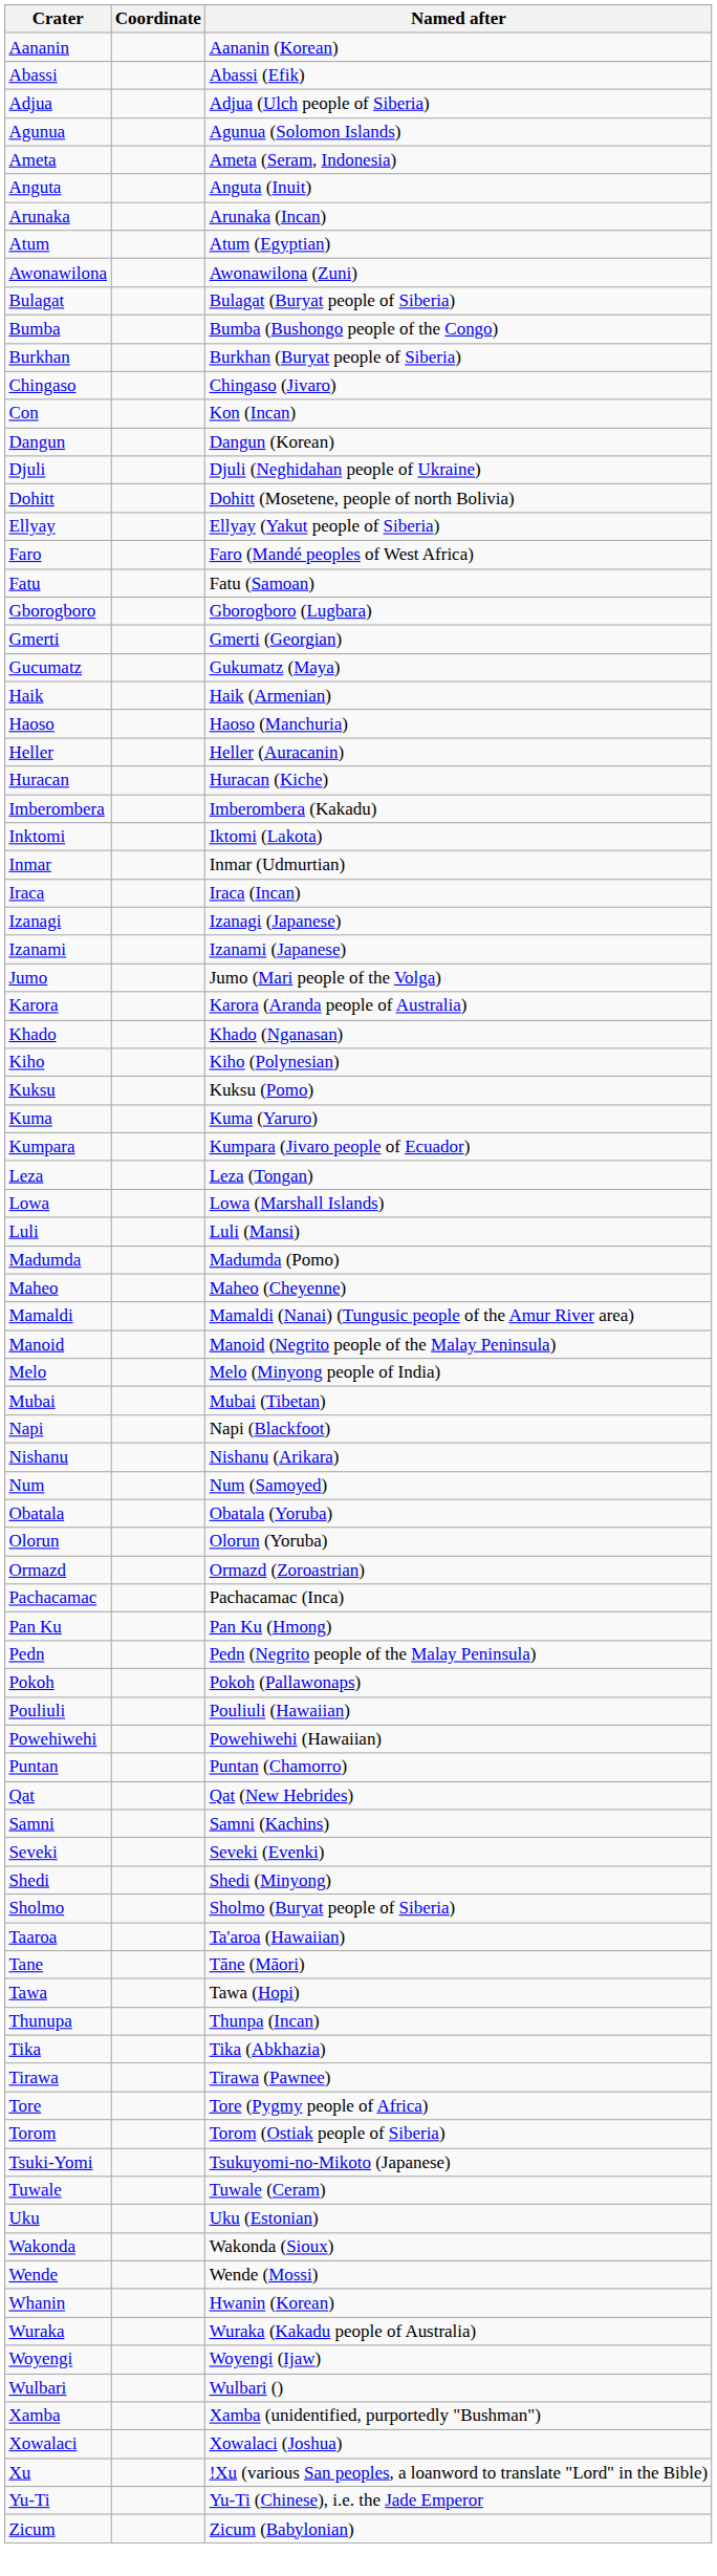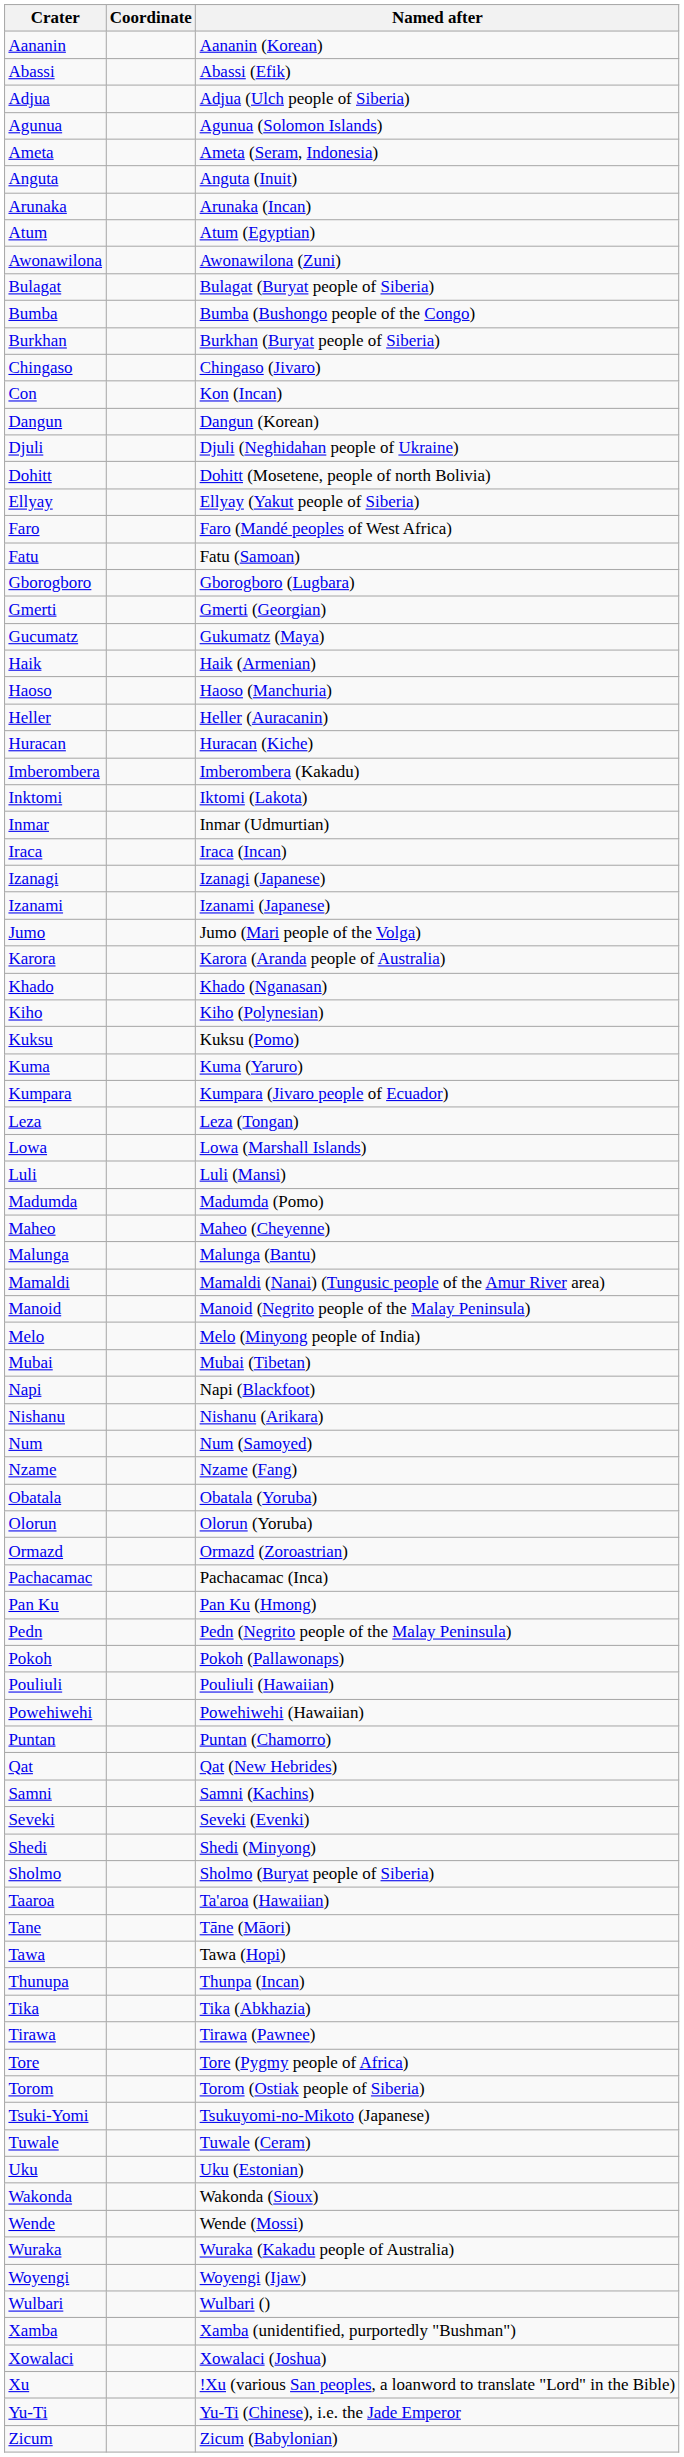+ row: Malunga | Malunga (Bantu)
+ row: Nzame | Nzame (Fang)
- row: Whanin | Hwanin (Korean)
